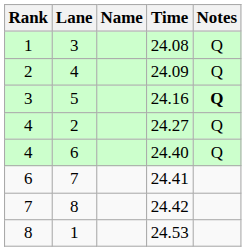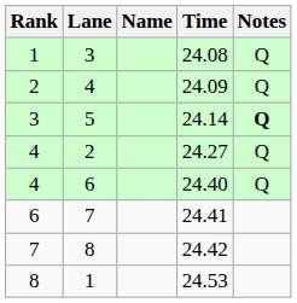5 | Time: 24.16 -> 24.14
